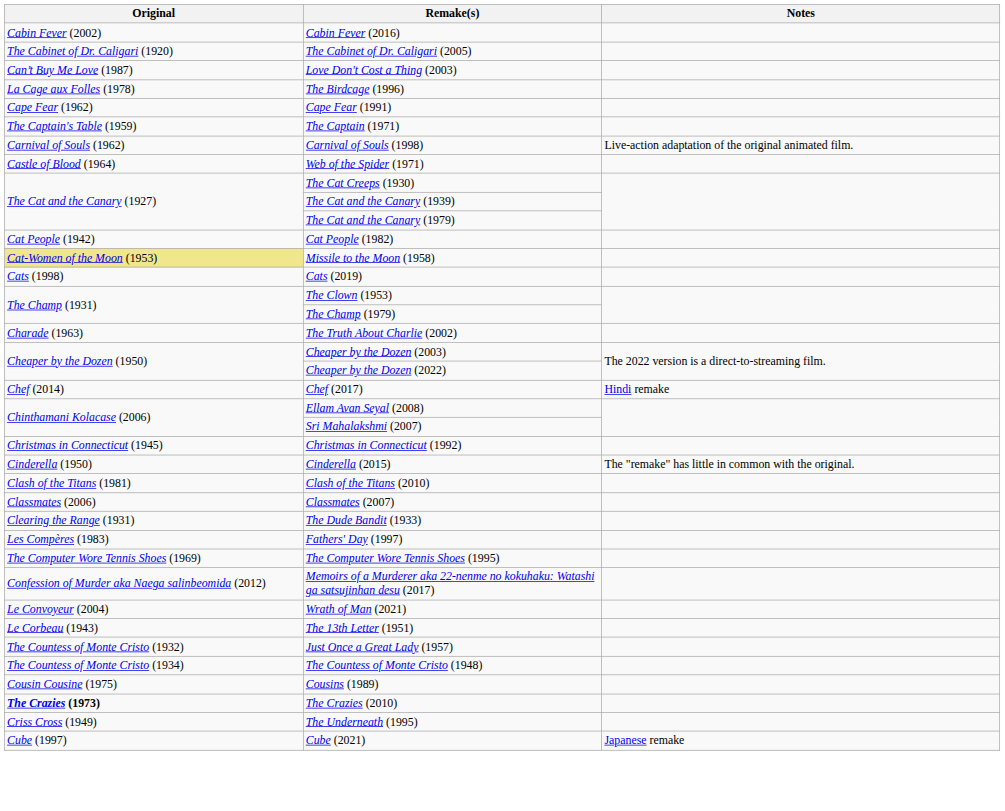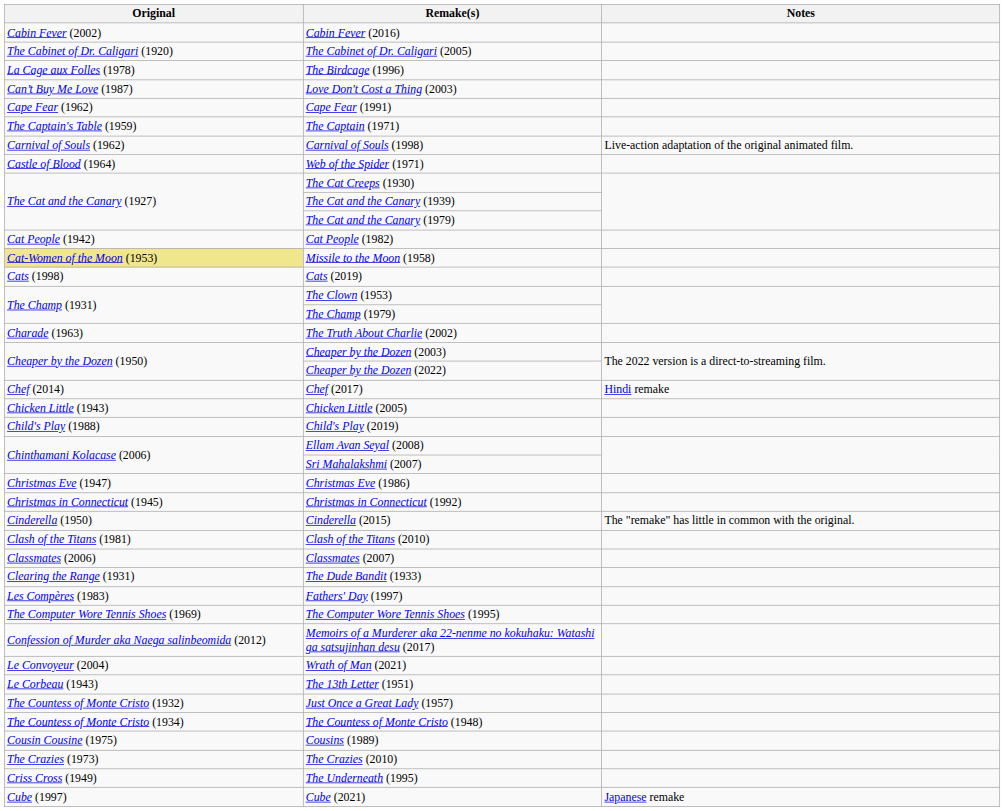rows swapped: The Birdcage (1996) <-> Love Don't Cost a Thing (2003)
+ row: Chicken Little (1943) | Chicken Little (2005)
+ row: Child's Play (1988) | Child's Play (2019)
+ row: Christmas Eve (1947) | Christmas Eve (1986)
The Crazies (2010) | Original: bold -> normal
